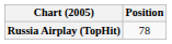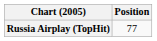Russia Airplay (TopHit) | Position: 78 -> 77
